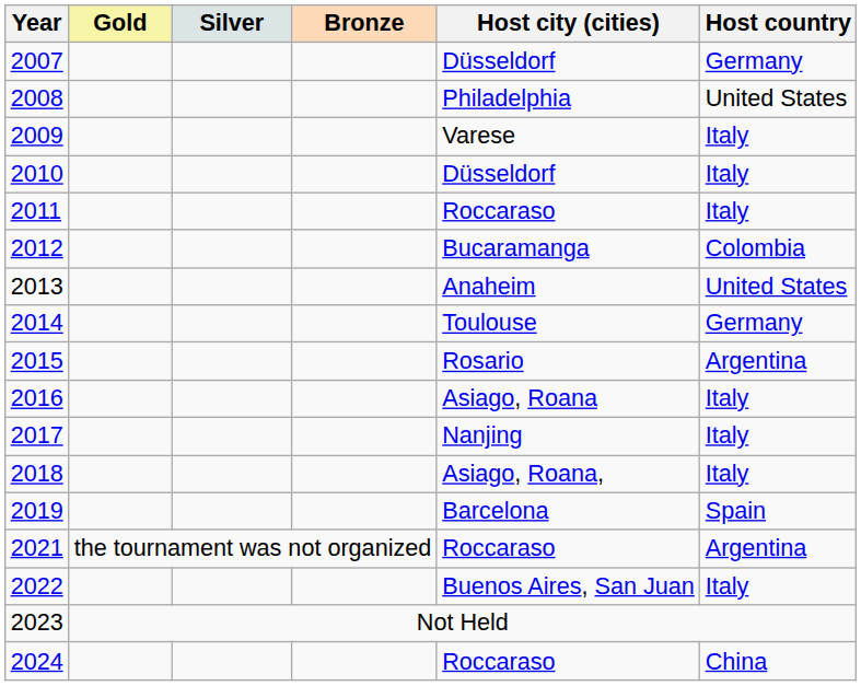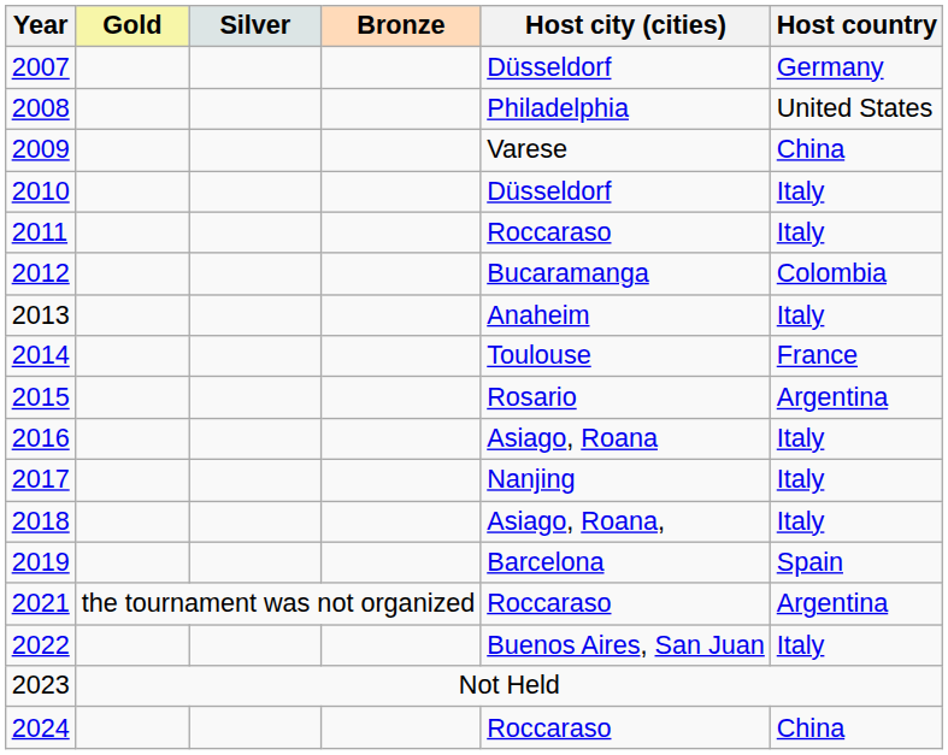2009 | Host country: Italy -> China
2013 | Host country: United States -> Italy
2014 | Host country: Germany -> France
